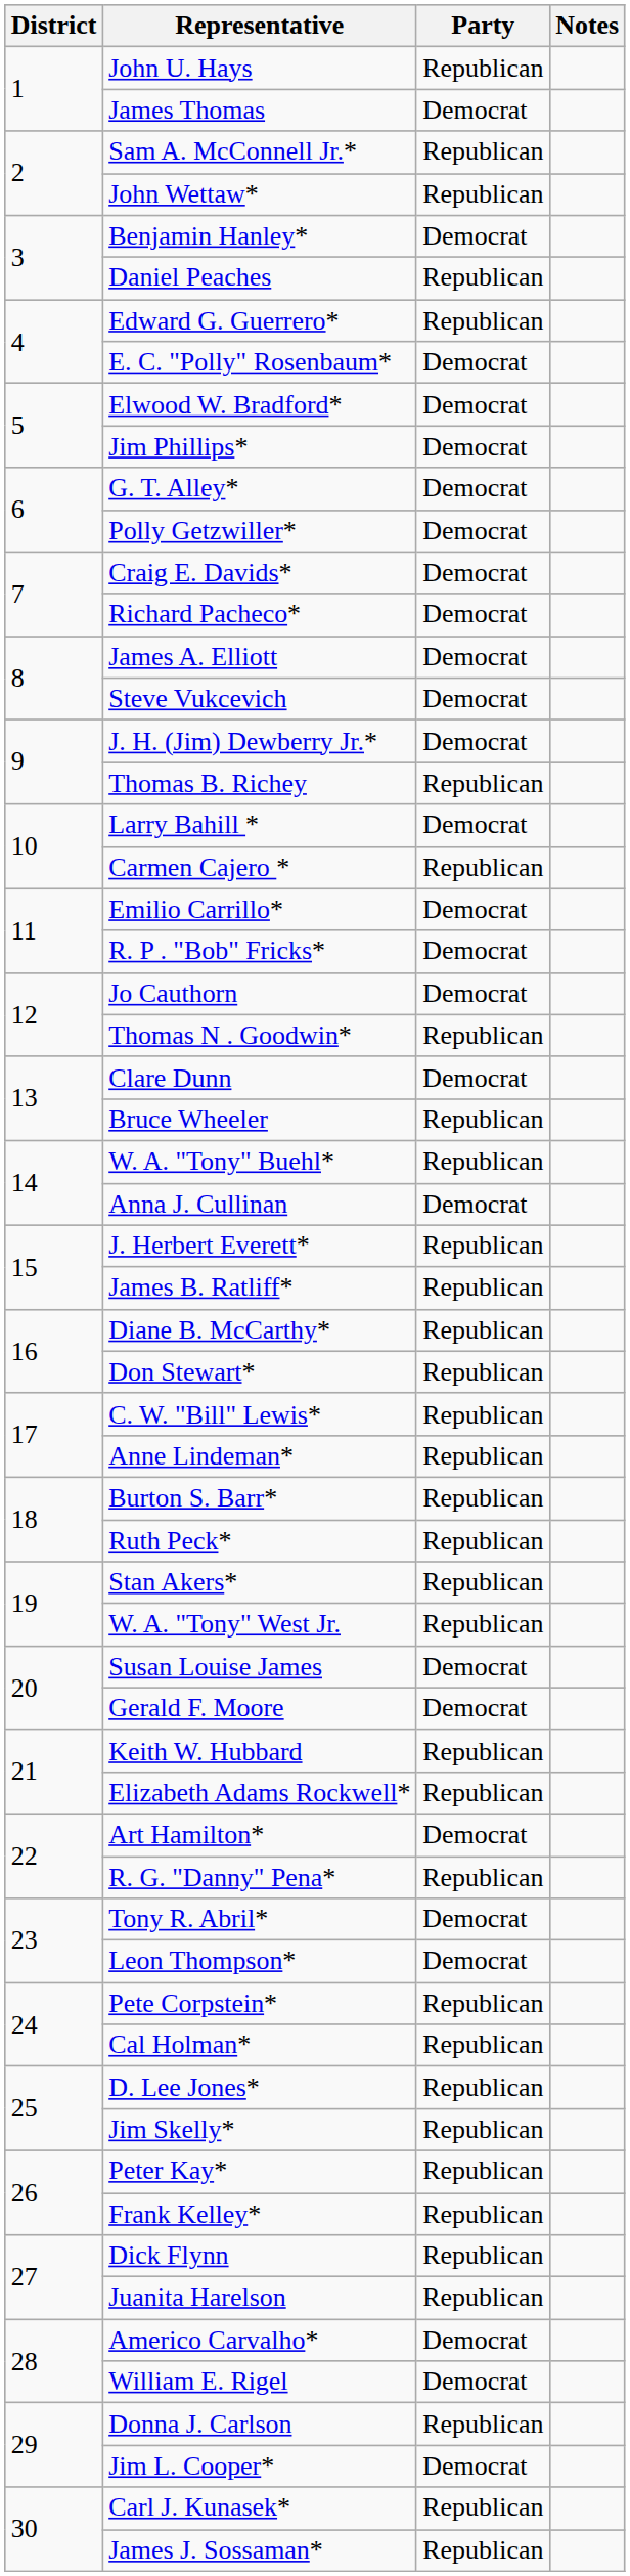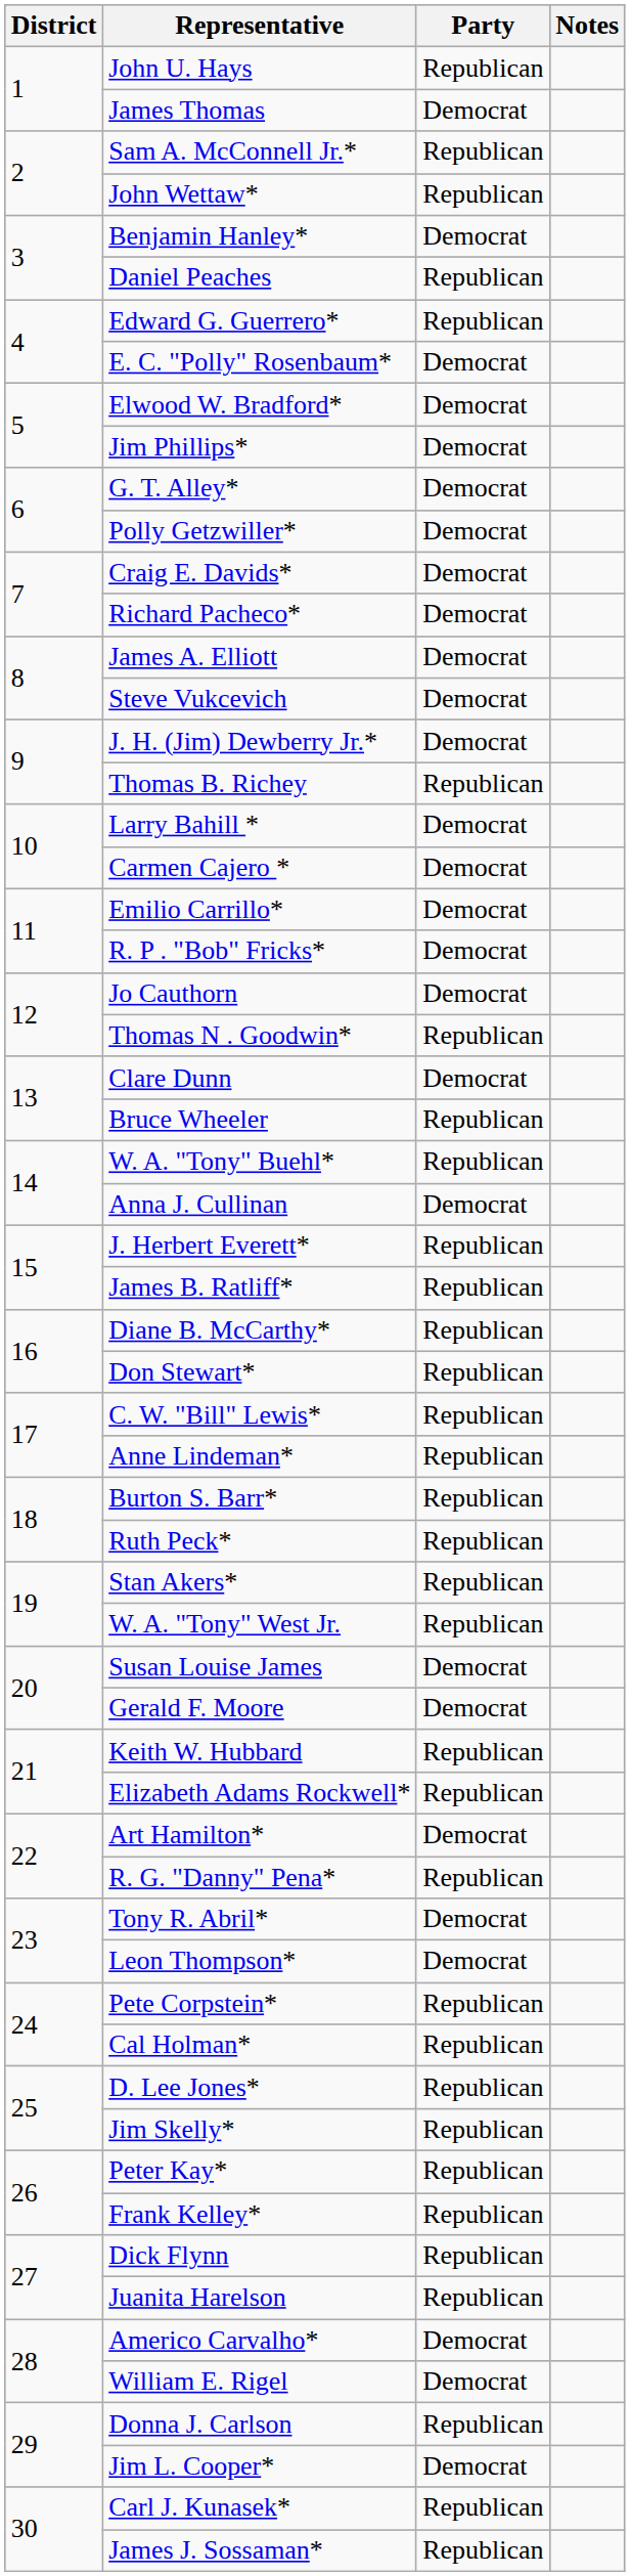Carmen Cajero * | Party: Republican -> Democrat
